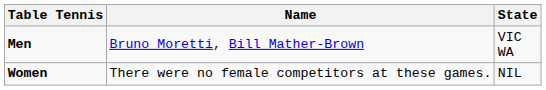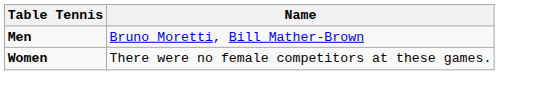- column: State | VIC WA | NIL
